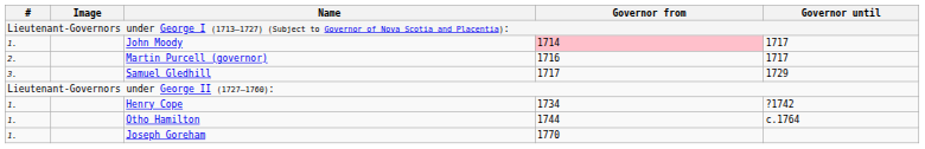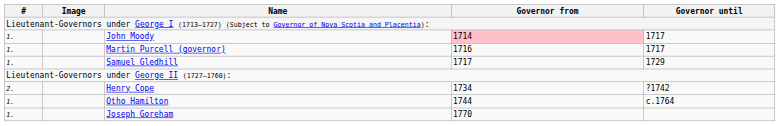Martin Purcell (governor) | #: 2. -> 1.
Samuel Gledhill | #: 3. -> 1.
Henry Cope | #: 1. -> 2.
